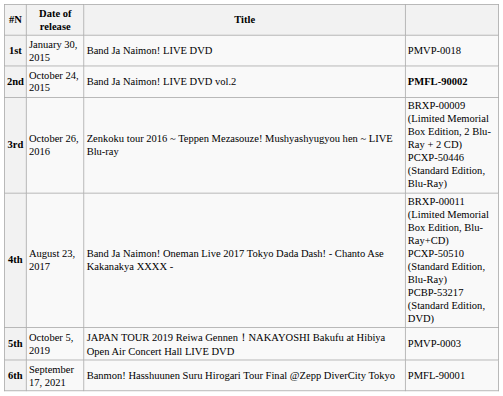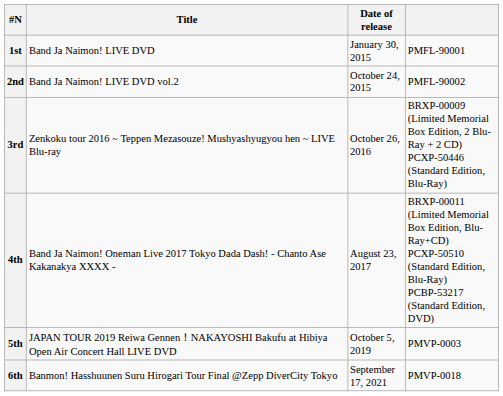columns swapped: Date of release <-> Title
1st | column 4: PMVP-0018 -> PMFL-90001
2nd | column 4: bold -> normal
6th | column 4: PMFL-90001 -> PMVP-0018
